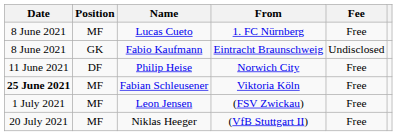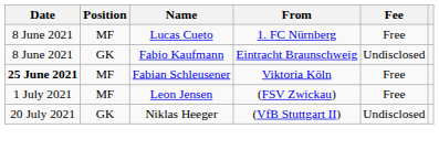- row: 11 June 2021 | DF | Philip Heise | Norwich City | Free
Niklas Heeger | Position: MF -> GK
Niklas Heeger | Fee: Free -> Undisclosed
